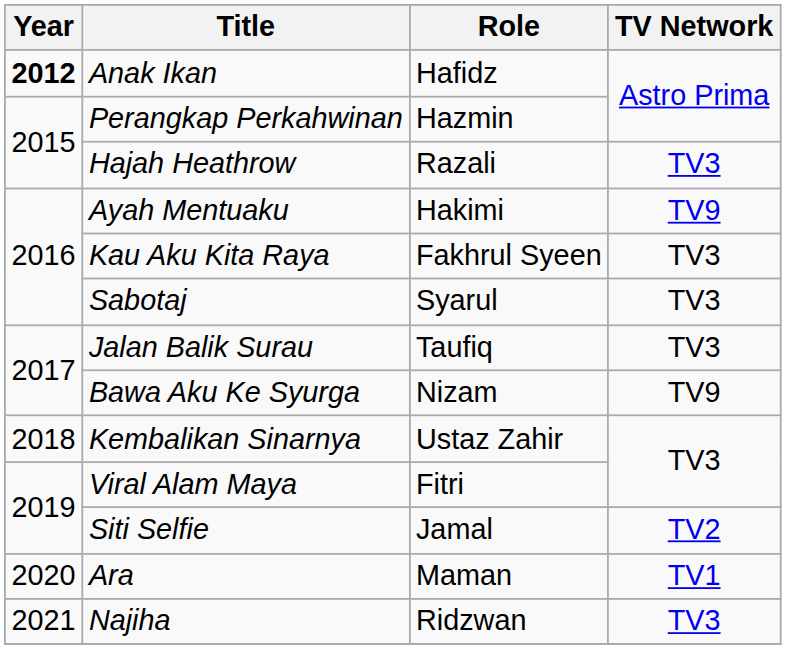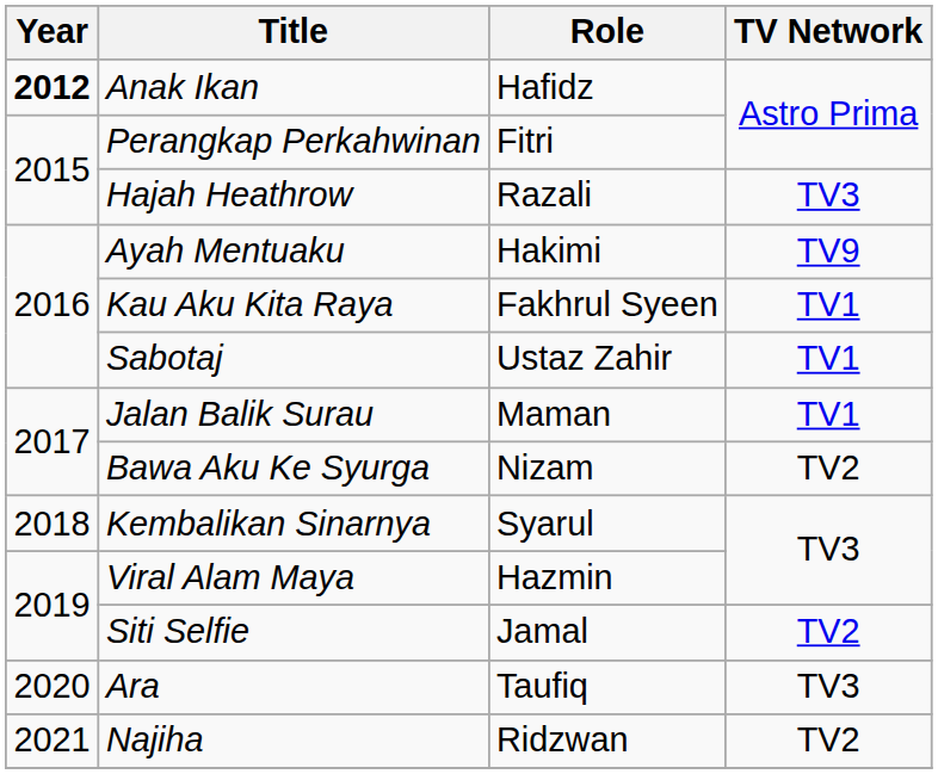Perangkap Perkahwinan | Role: Hazmin -> Fitri
Kau Aku Kita Raya | TV Network: TV3 -> TV1
Sabotaj | Role: Syarul -> Ustaz Zahir
Sabotaj | TV Network: TV3 -> TV1
Jalan Balik Surau | Role: Taufiq -> Maman
Jalan Balik Surau | TV Network: TV3 -> TV1
Bawa Aku Ke Syurga | TV Network: TV9 -> TV2
Kembalikan Sinarnya | Role: Ustaz Zahir -> Syarul
Viral Alam Maya | Role: Fitri -> Hazmin
Ara | Role: Maman -> Taufiq
Ara | TV Network: TV1 -> TV3
Najiha | TV Network: TV3 -> TV2
